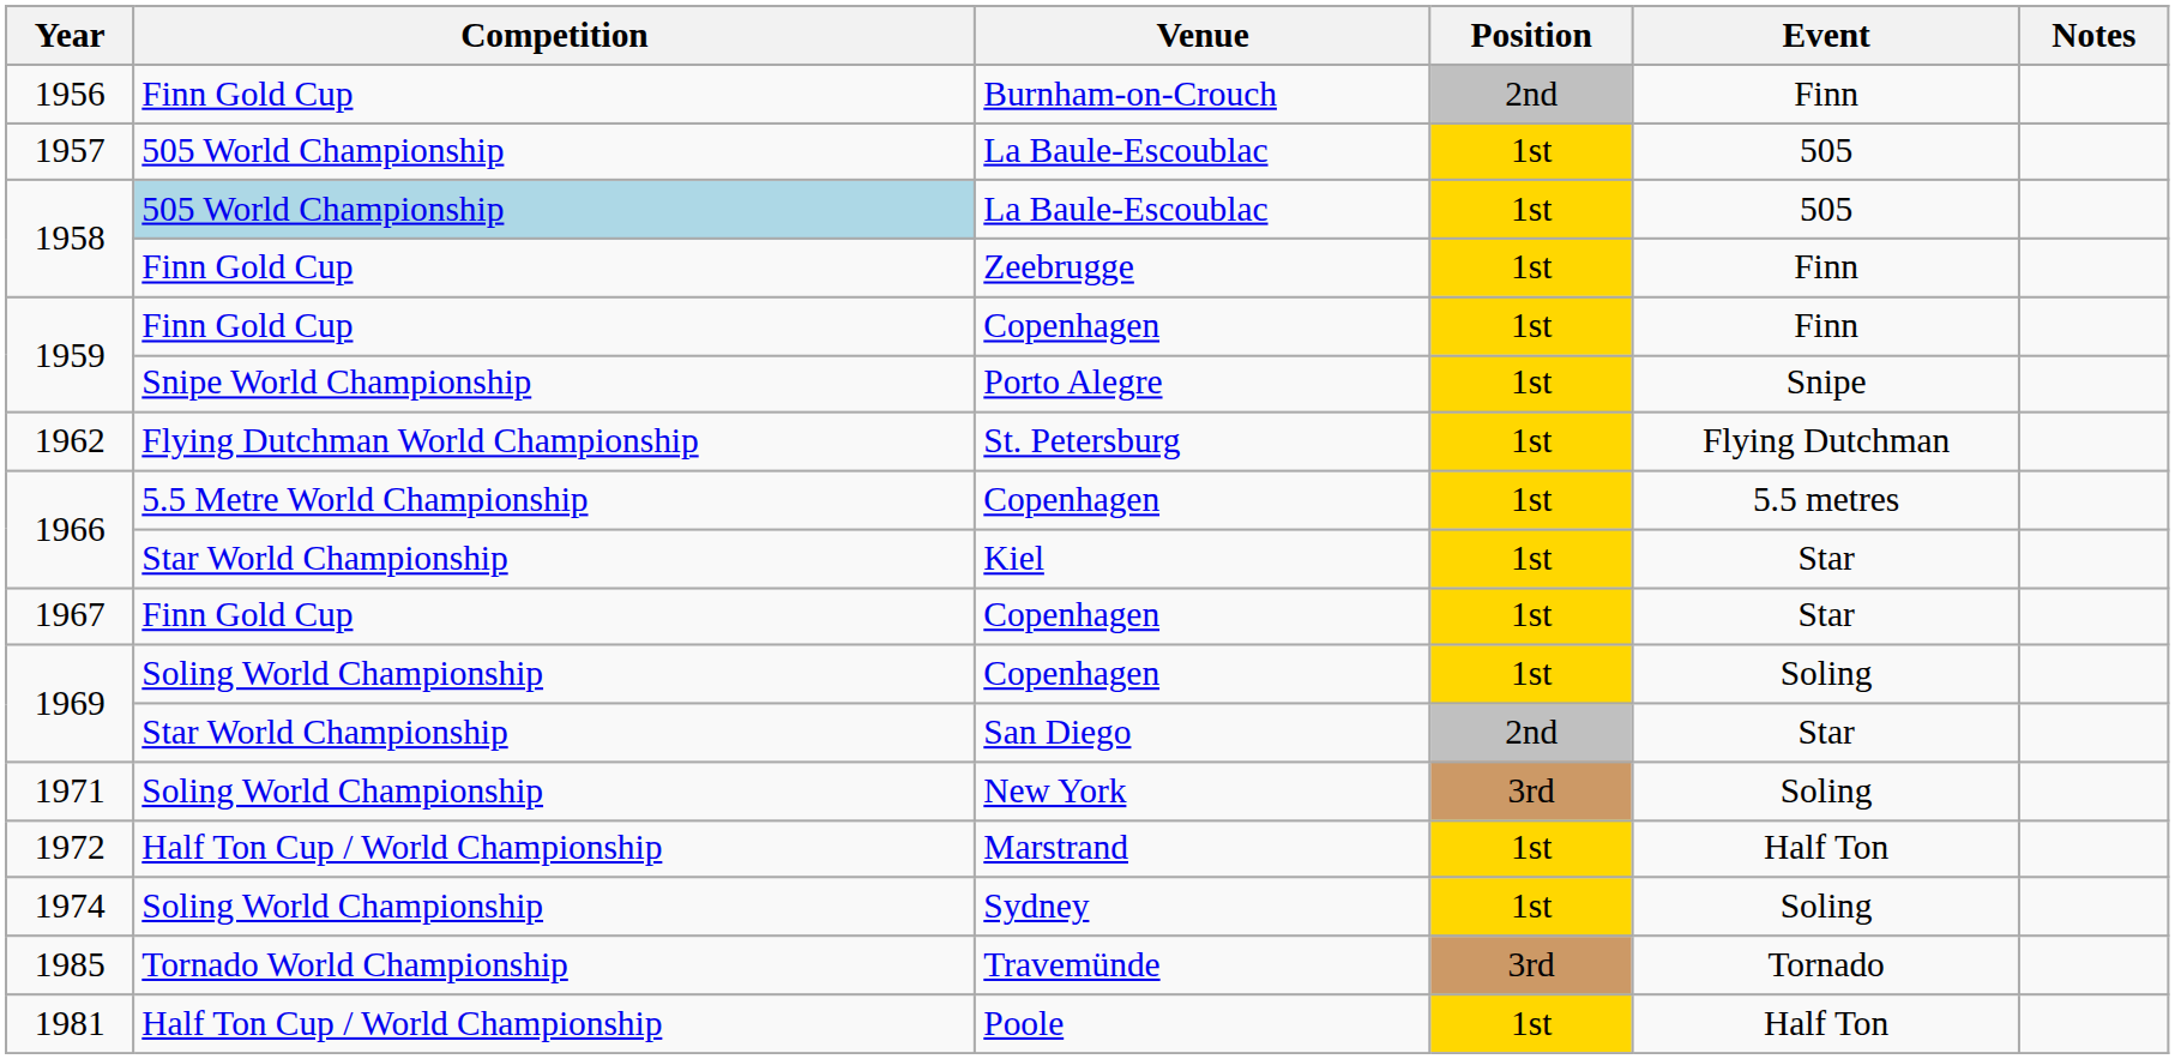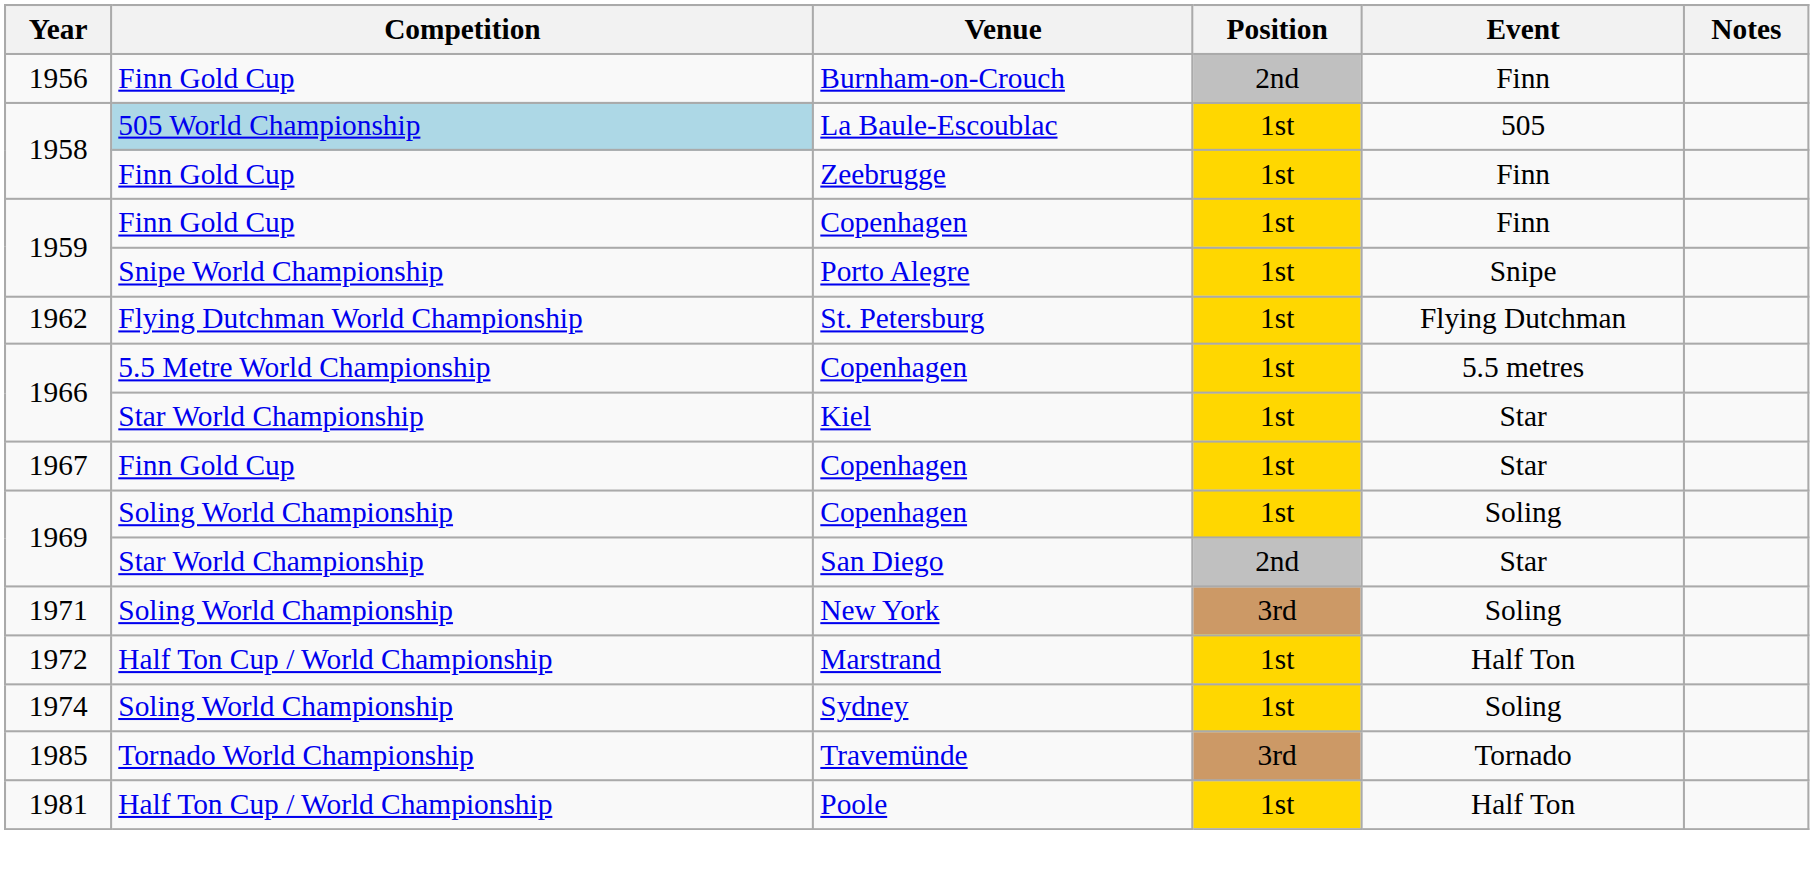- row: 1957 | 505 World Championship | La Baule-Escoublac | 1st | 505
